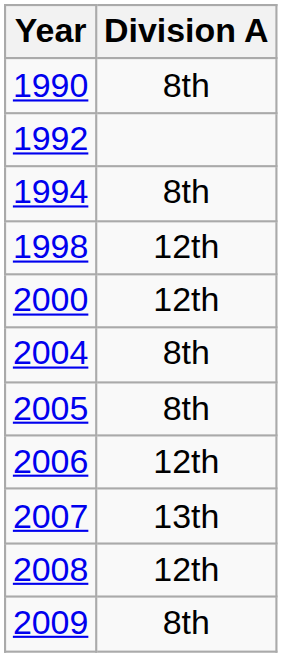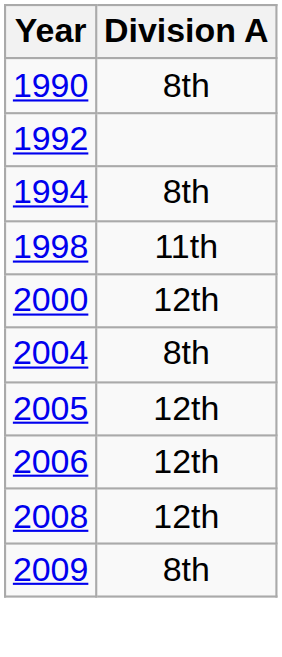1998 | Division A: 12th -> 11th
2005 | Division A: 8th -> 12th
- row: 2007 | 13th
